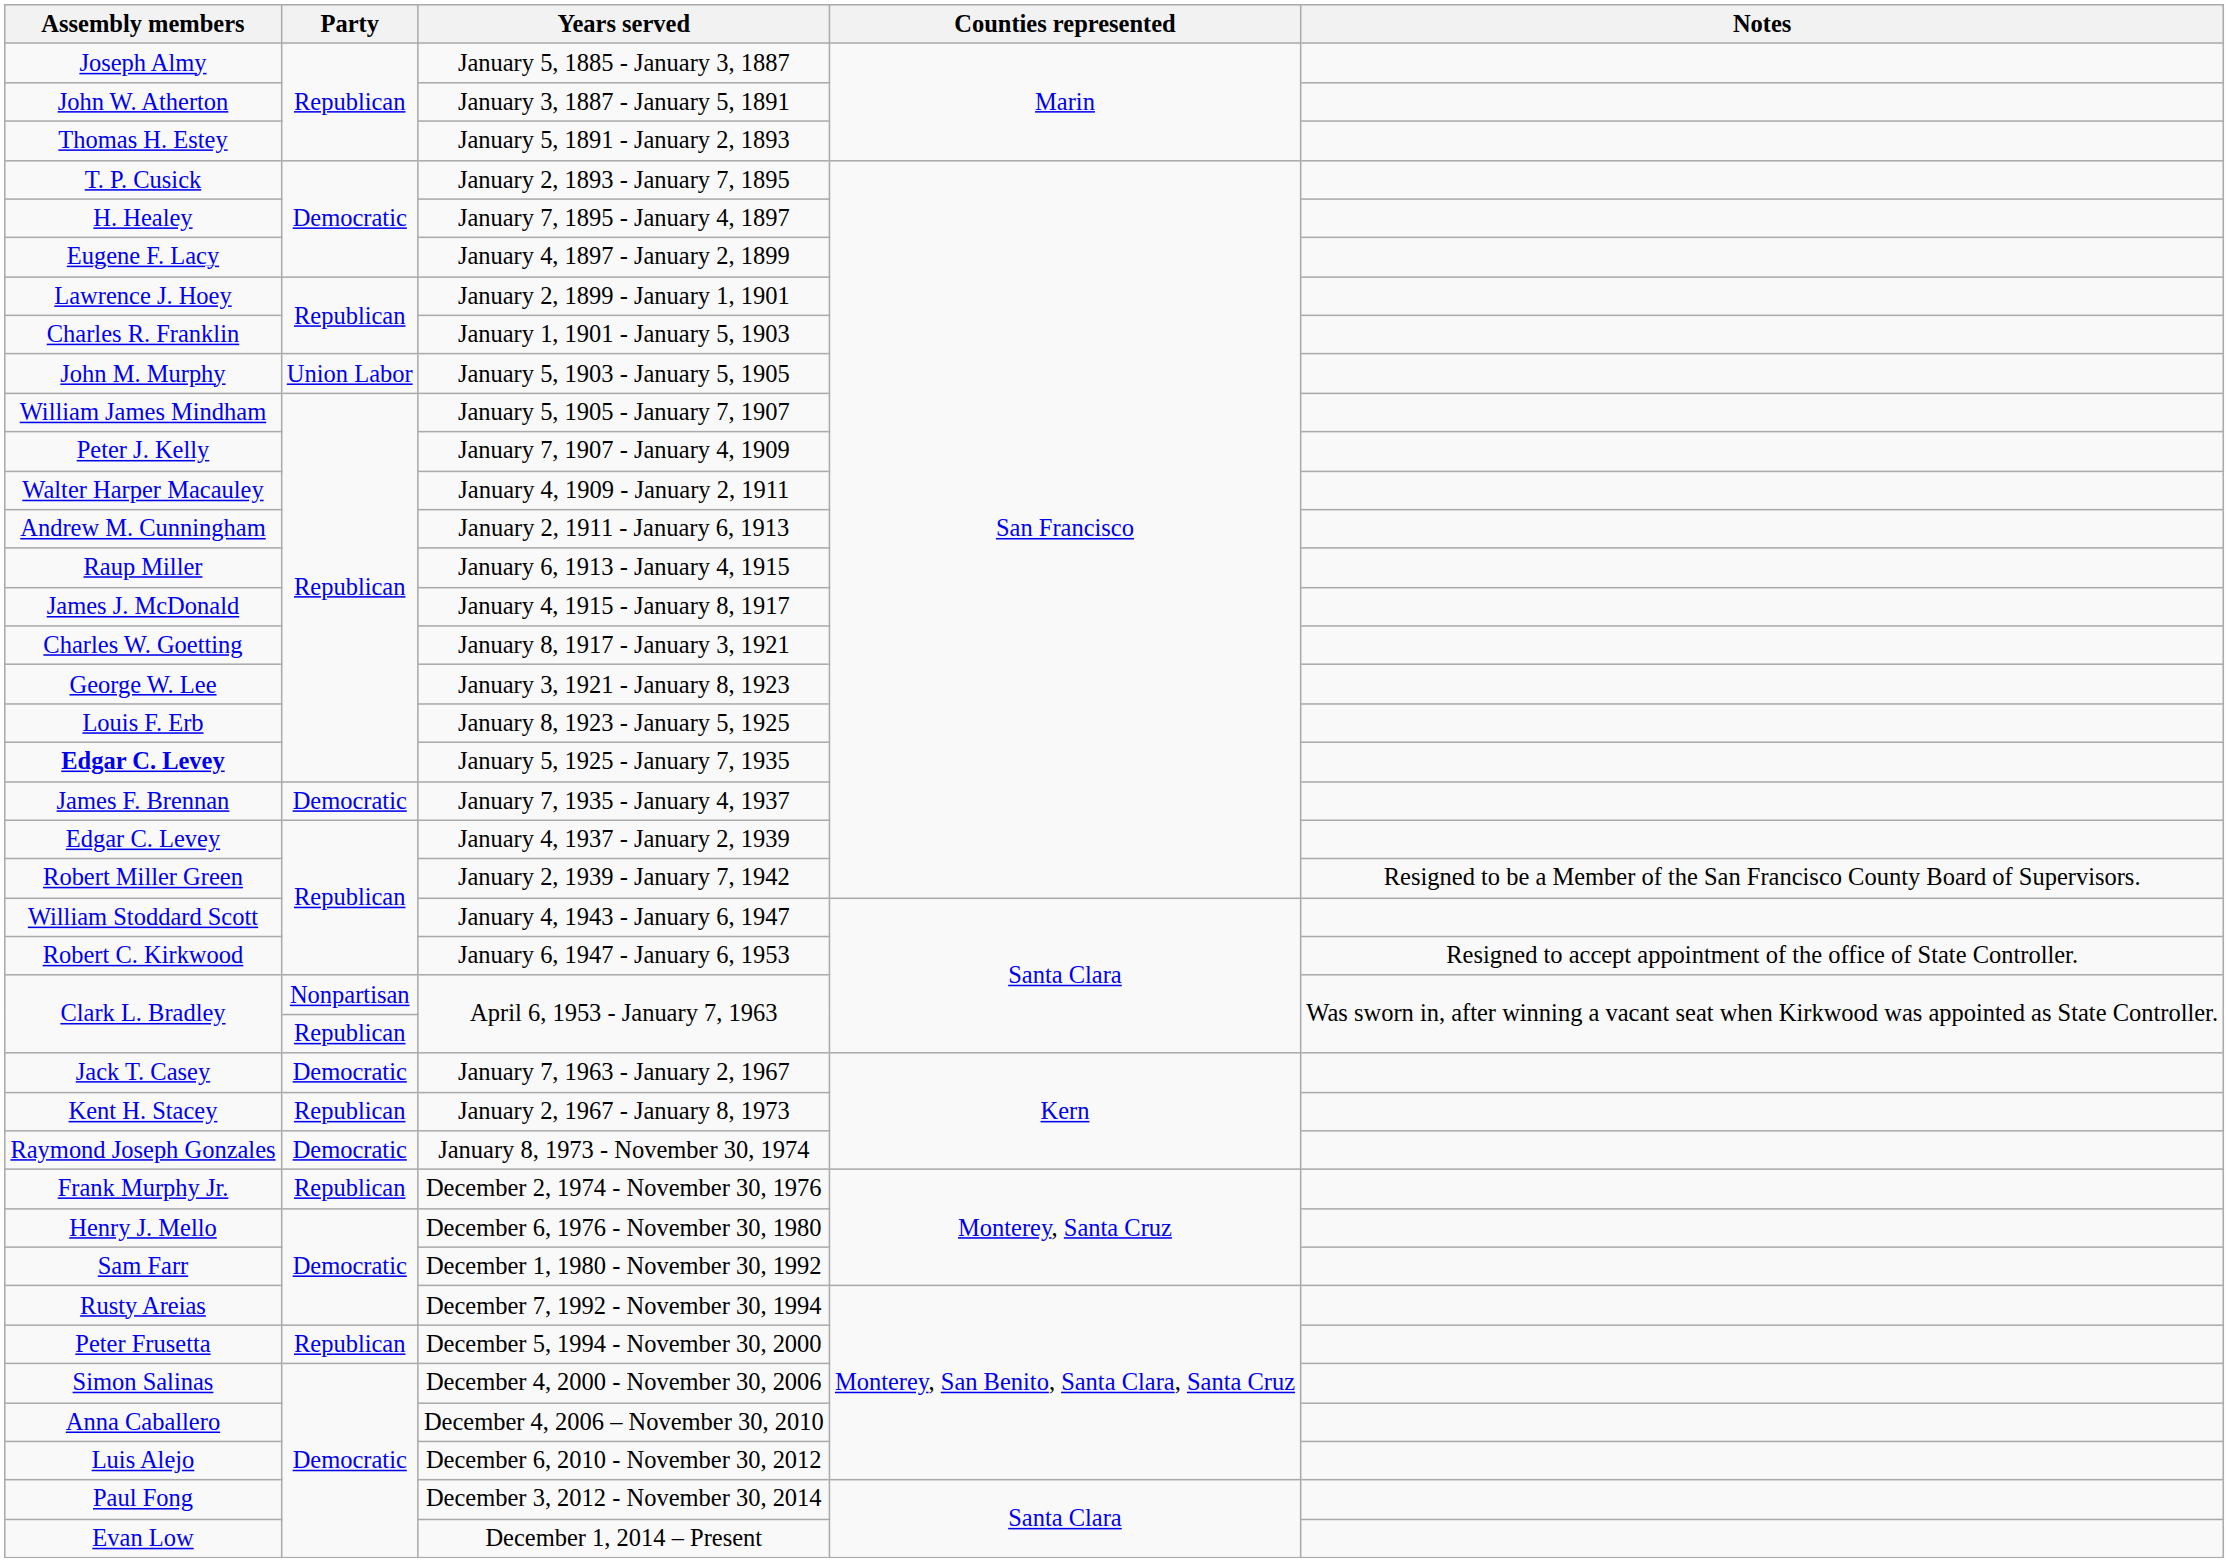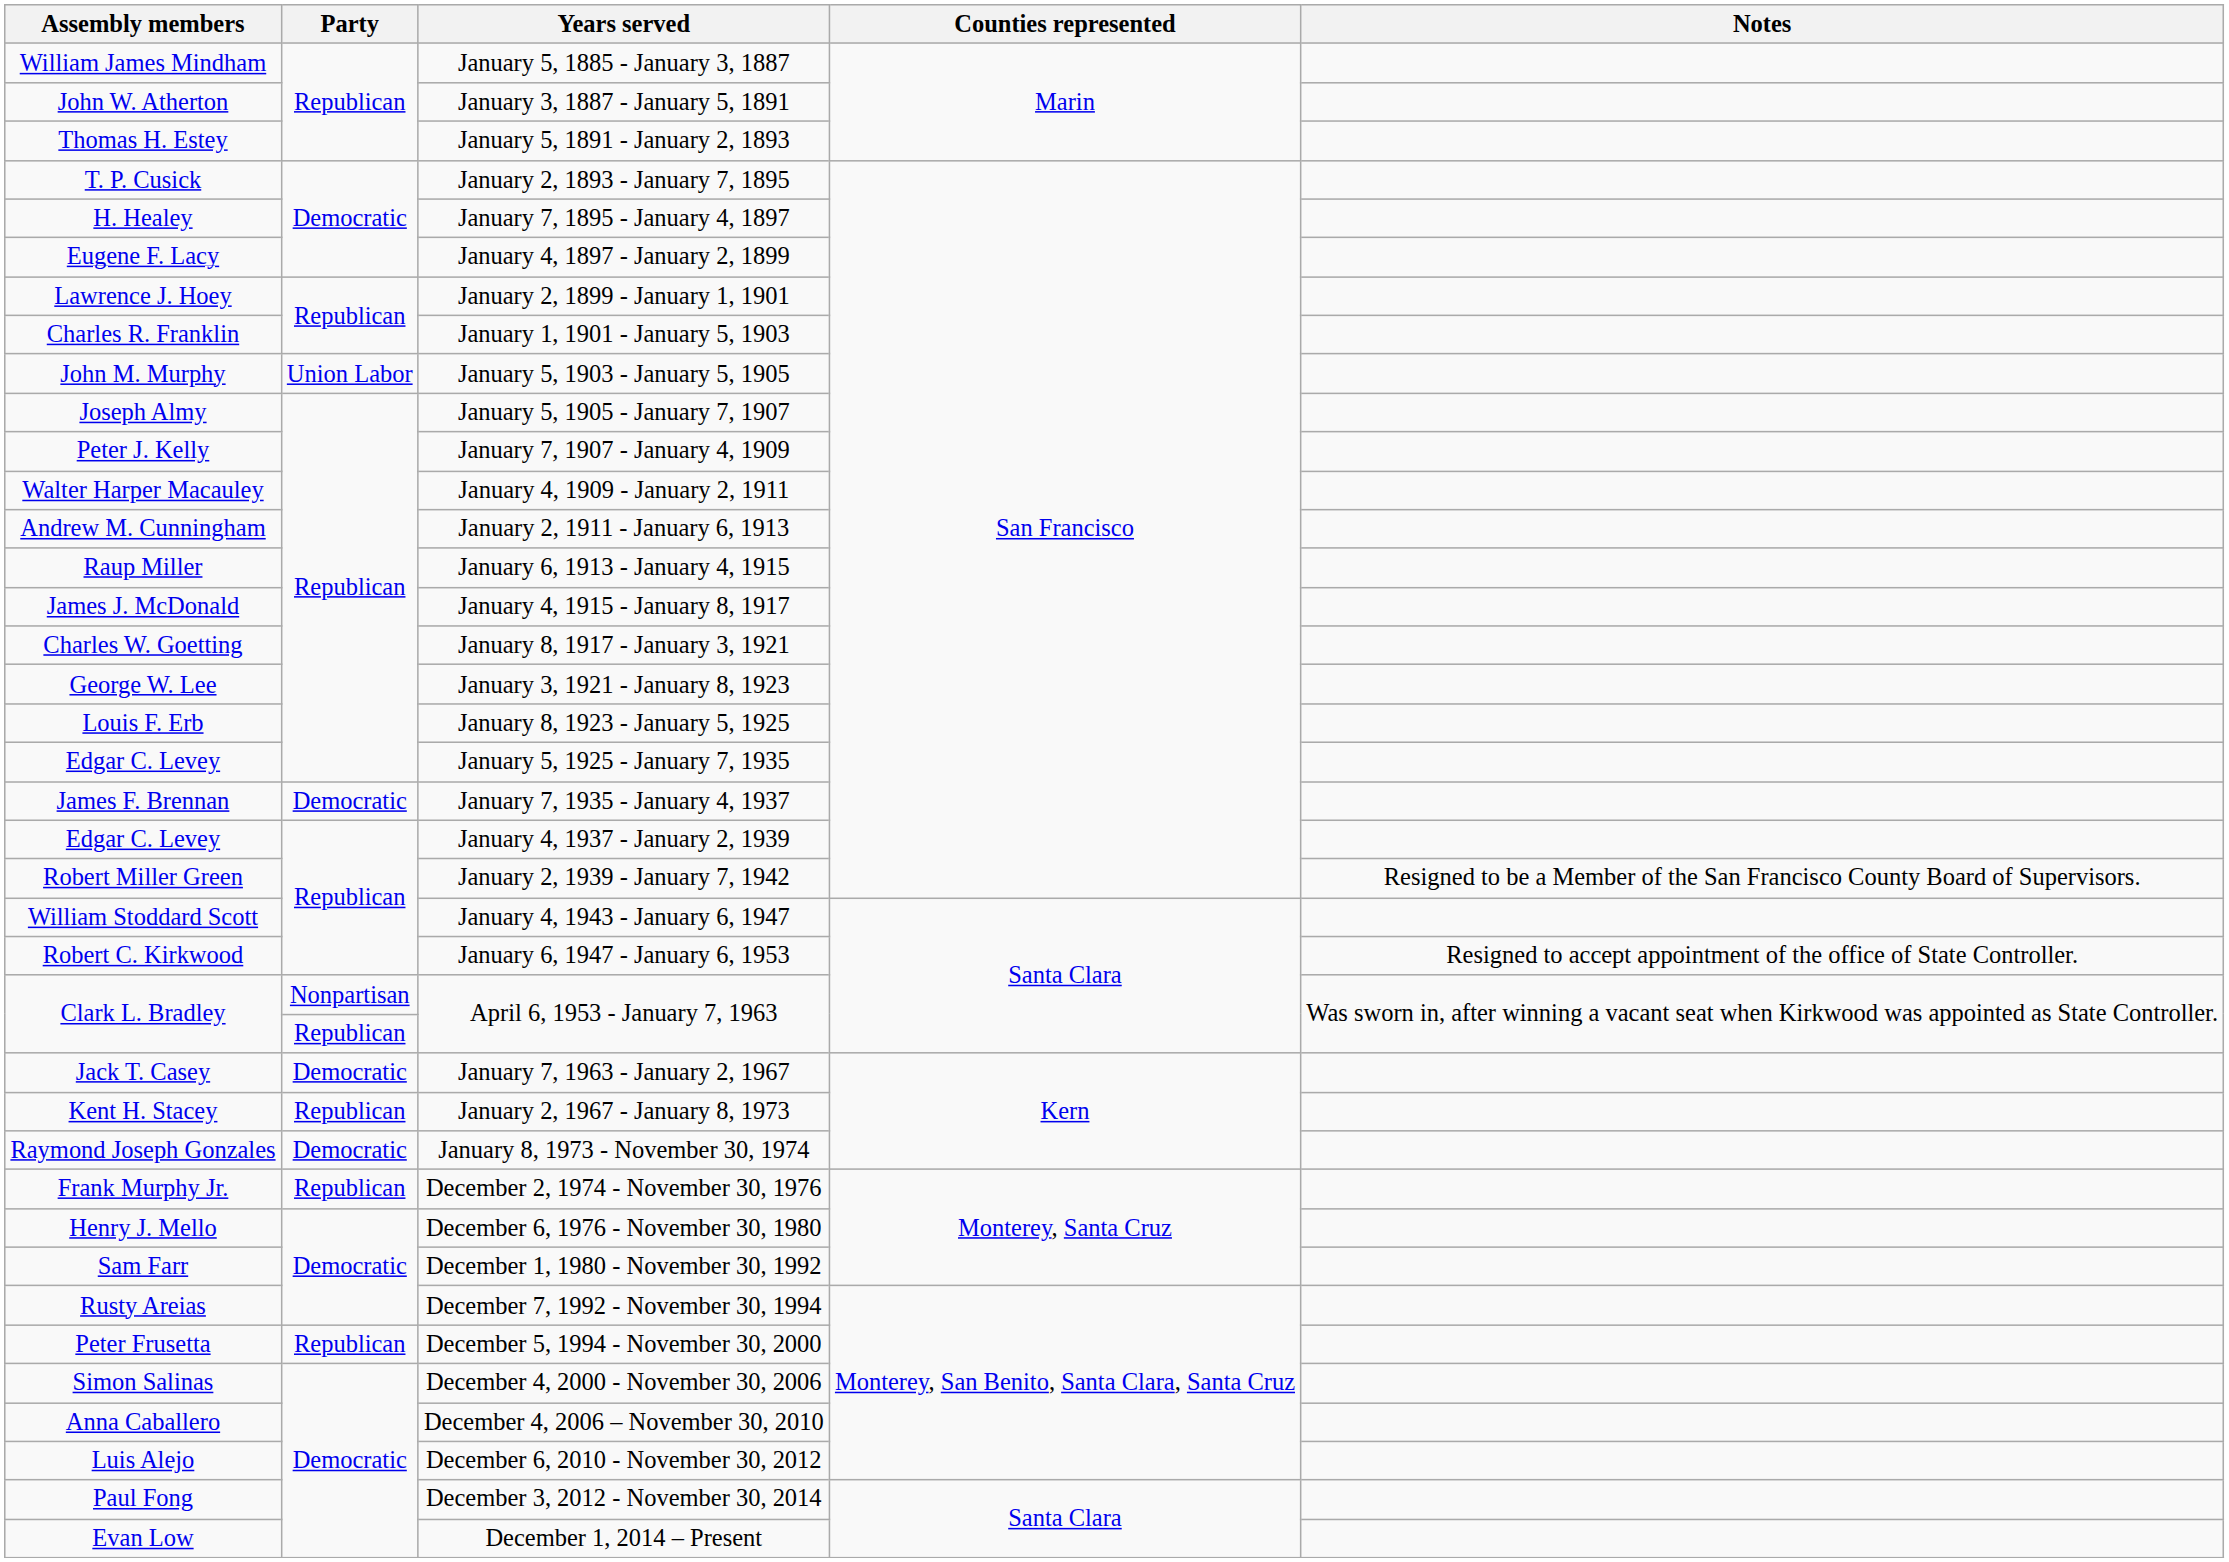January 5, 1885 - January 3, 1887 | Assembly members: Joseph Almy -> William James Mindham
January 5, 1905 - January 7, 1907 | Assembly members: William James Mindham -> Joseph Almy
January 5, 1925 - January 7, 1935 | Assembly members: bold -> normal
